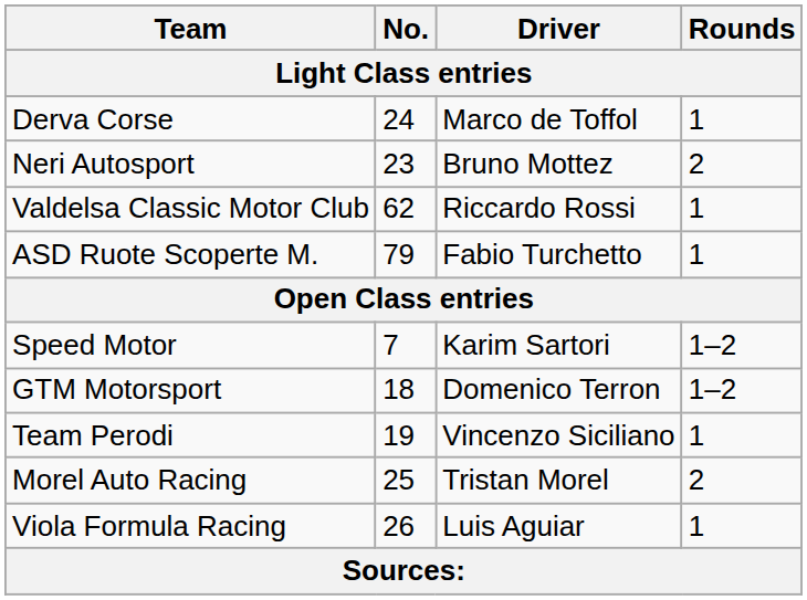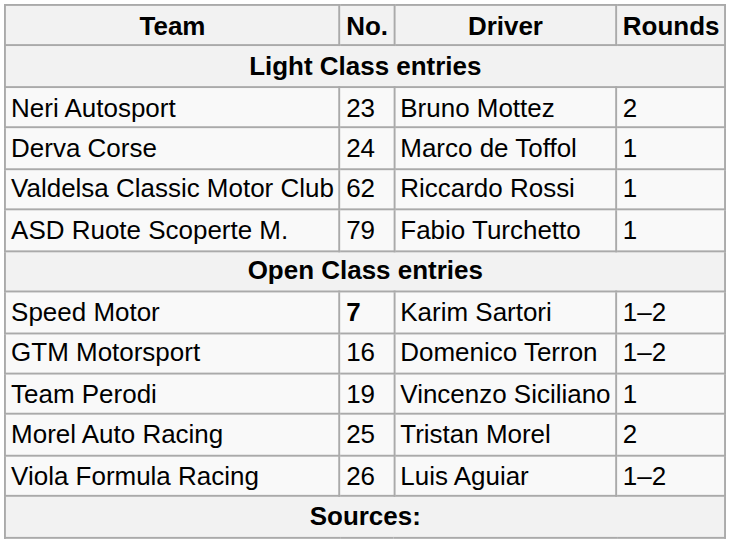rows swapped: Neri Autosport <-> Derva Corse
Speed Motor | No.: normal -> bold
GTM Motorsport | No.: 18 -> 16
Viola Formula Racing | Rounds: 1 -> 1–2
